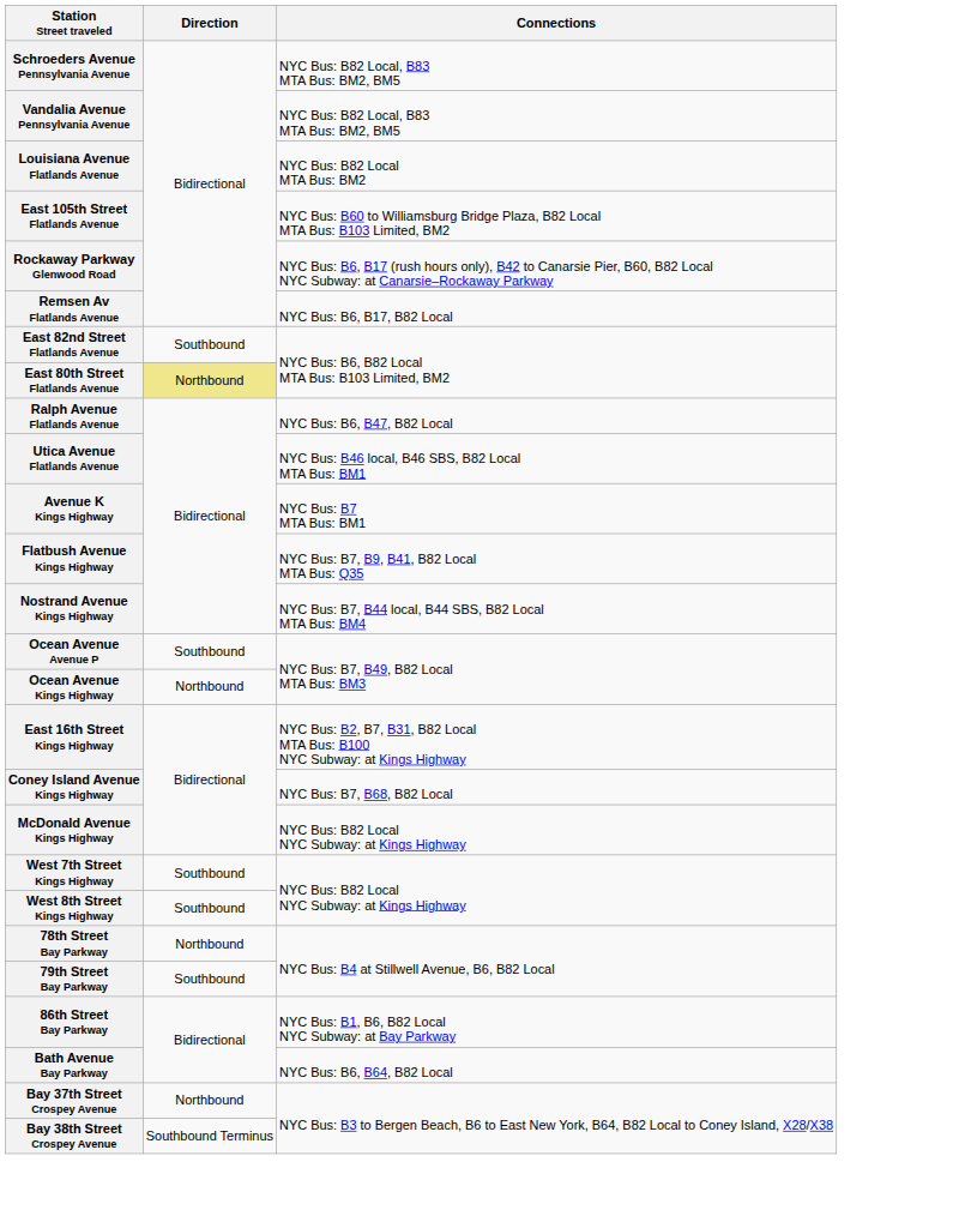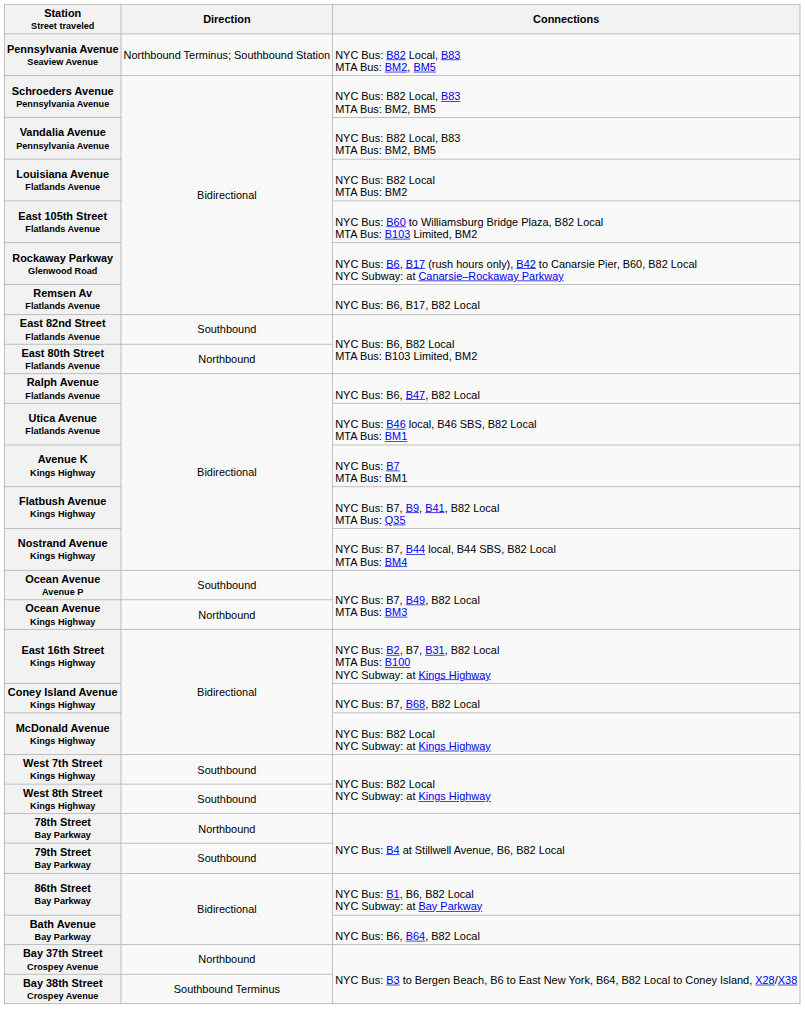+ row: Pennsylvania Avenue Seaview Avenue | Northbound Terminus; Southbound Station | NYC Bus: B82 Local, B83 MTA Bus: BM2, BM5
East 80th Street Flatlands Avenue | Direction: khaki background -> no background
